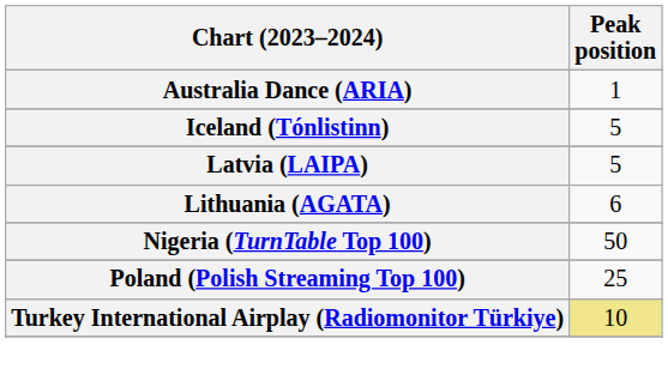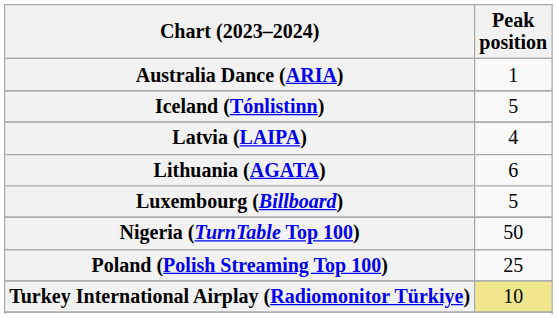Latvia (LAIPA) | Peak position: 5 -> 4
+ row: Luxembourg (Billboard) | 5
